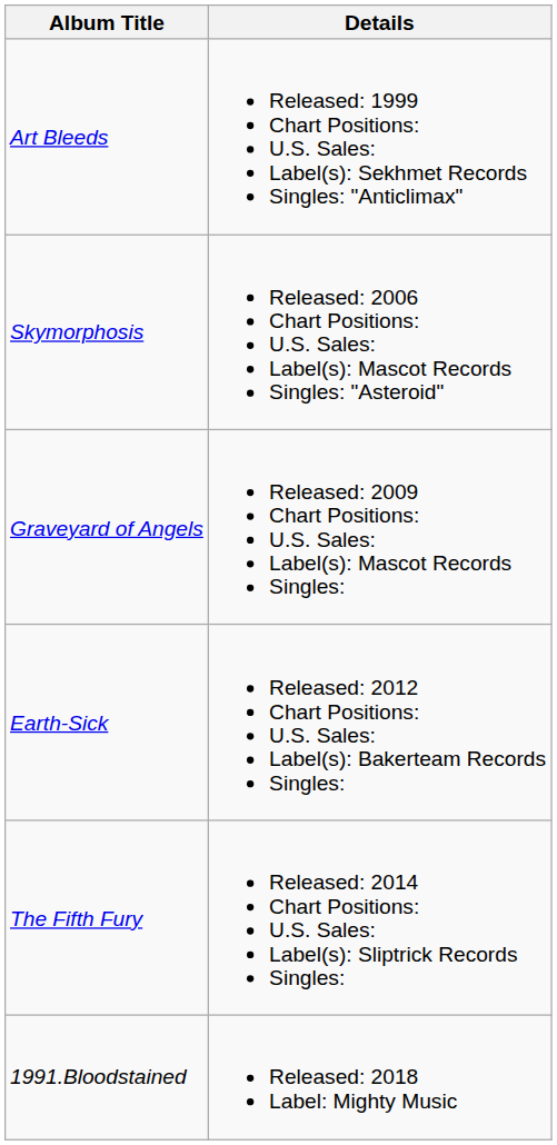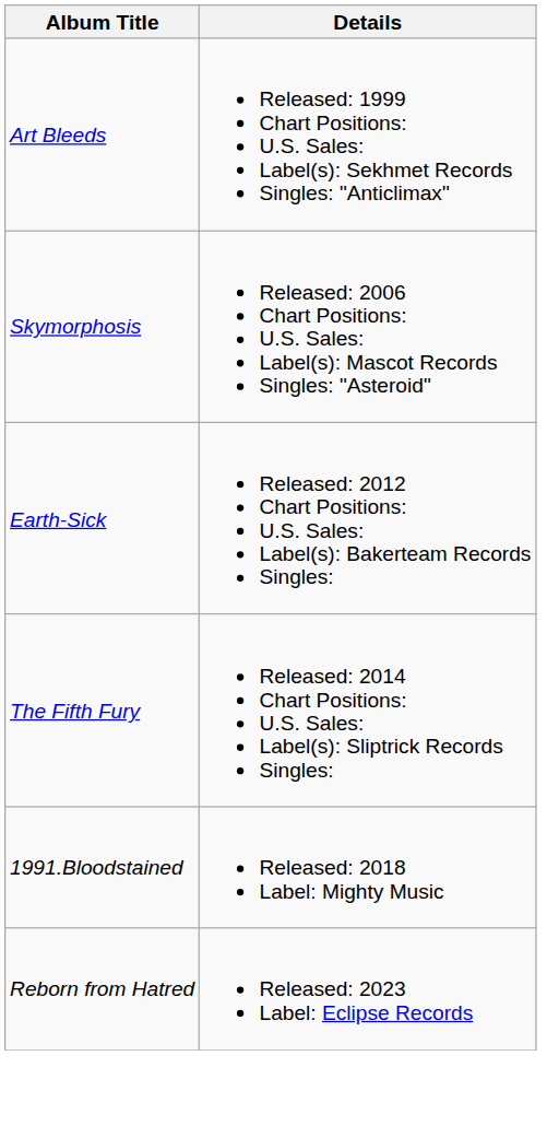- row: Graveyard of Angels | Released: 2009 Chart Positions: U.S. Sales: Label(s): Mascot Records Singles:
+ row: Reborn from Hatred | Released: 2023 Label: Eclipse Records
